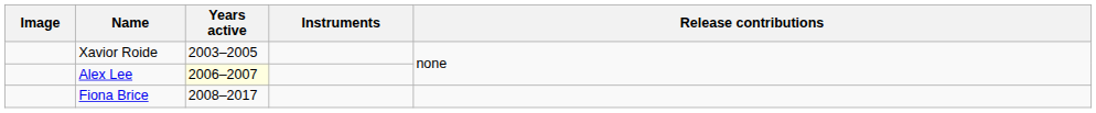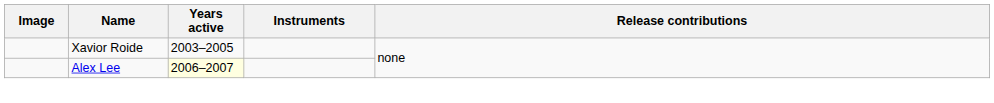- row: Fiona Brice | 2008–2017
